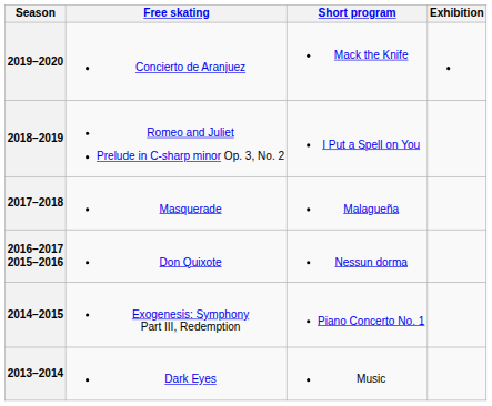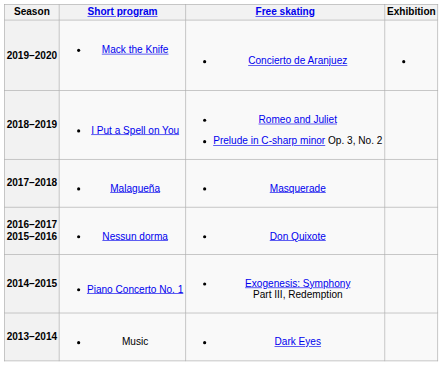columns swapped: Short program <-> Free skating
